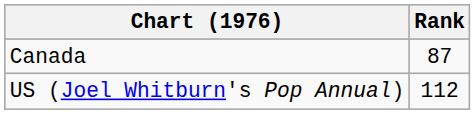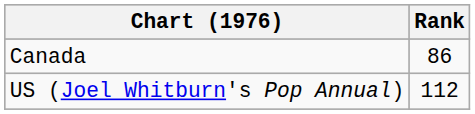Canada | Rank: 87 -> 86
